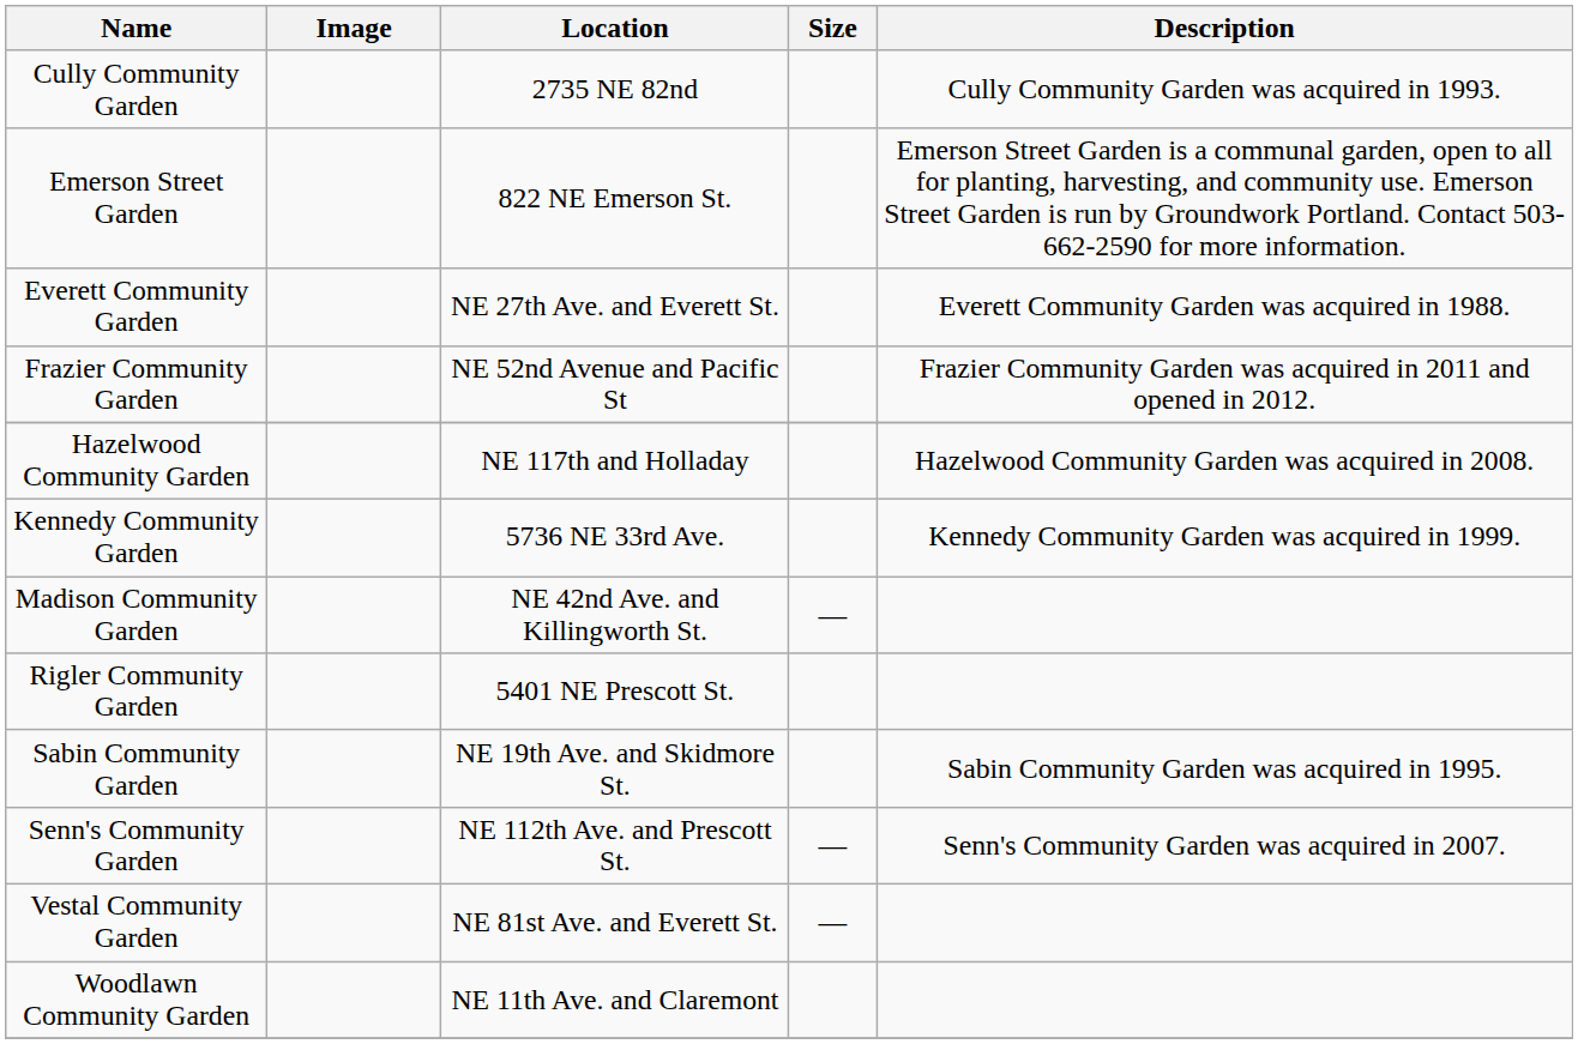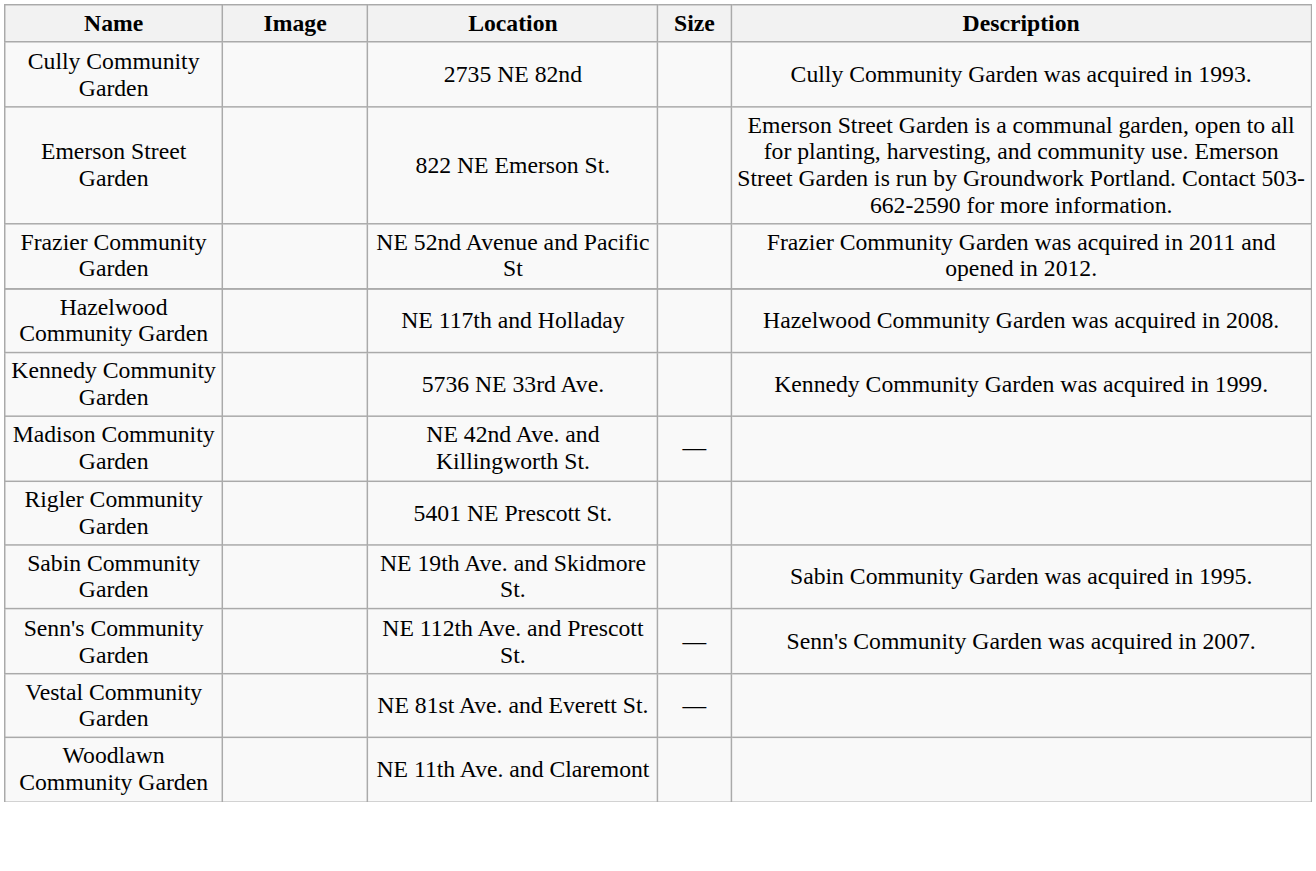- row: Everett Community Garden | NE 27th Ave. and Everett St. | Everett Community Garden was acquired in 1988.
